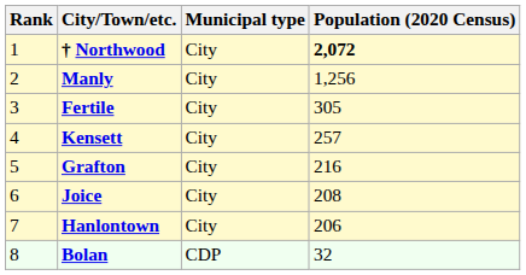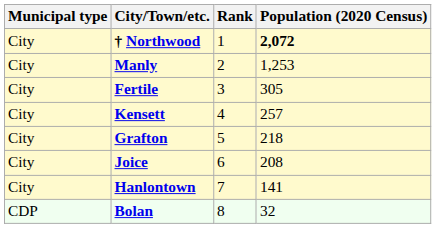columns swapped: Rank <-> Municipal type
Manly | Population (2020 Census): 1,256 -> 1,253
Grafton | Population (2020 Census): 216 -> 218
Hanlontown | Population (2020 Census): 206 -> 141
